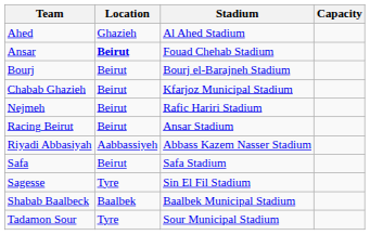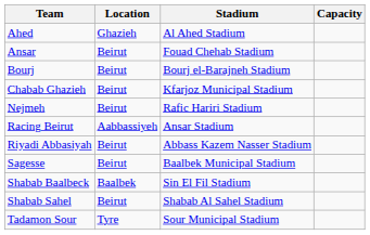Ansar | Location: bold -> normal
Racing Beirut | Location: Beirut -> Aabbassiyeh
Riyadi Abbasiyah | Location: Aabbassiyeh -> Beirut
- row: Safa | Beirut | Safa Stadium
Sagesse | Location: Tyre -> Beirut
Sagesse | Stadium: Sin El Fil Stadium -> Baalbek Municipal Stadium
Shabab Baalbeck | Stadium: Baalbek Municipal Stadium -> Sin El Fil Stadium
+ row: Shabab Sahel | Beirut | Shabab Al Sahel Stadium
